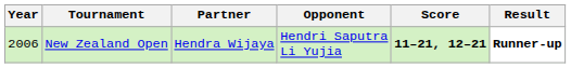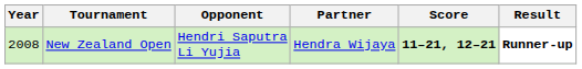columns swapped: Partner <-> Opponent
New Zealand Open | Year: 2006 -> 2008
